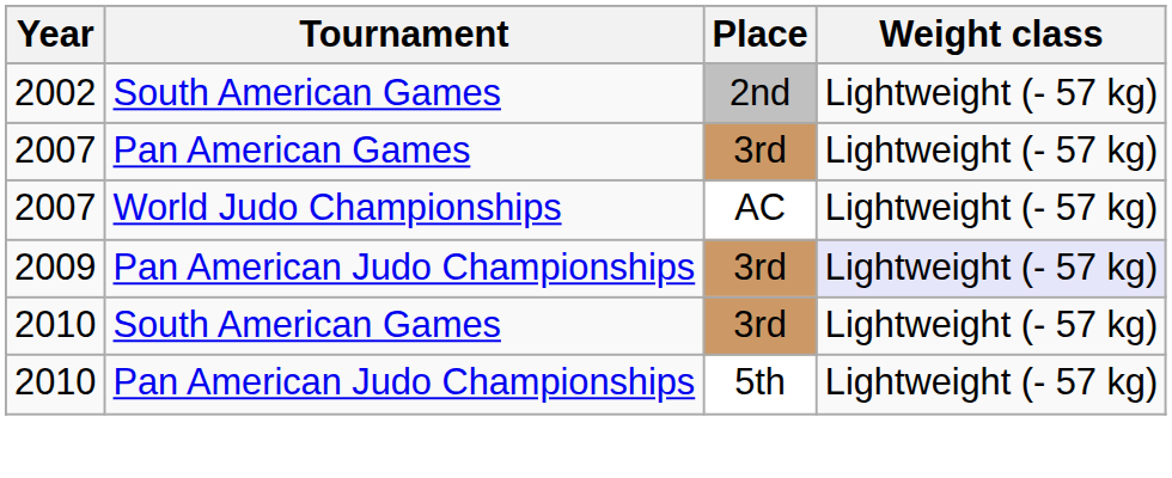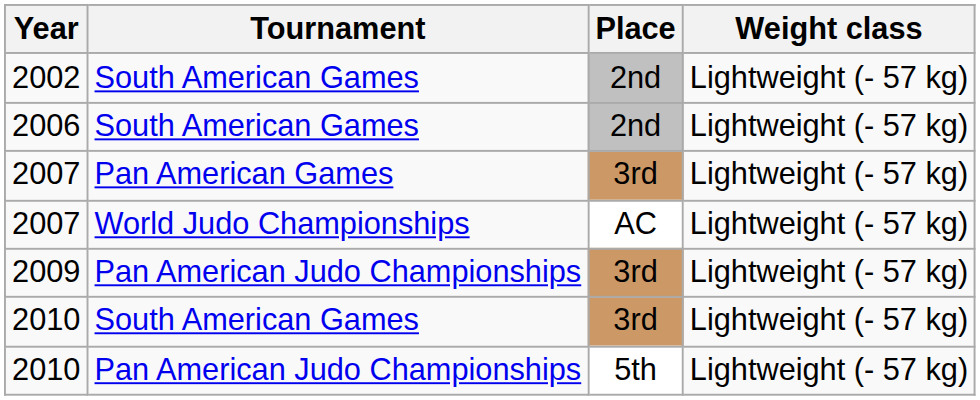+ row: 2006 | South American Games | 2nd | Lightweight (- 57 kg)
2009 | Weight class: lavender background -> no background
